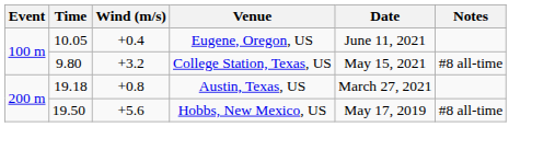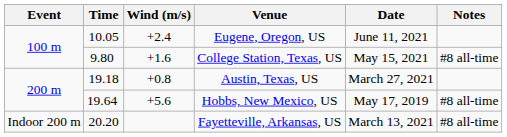Eugene, Oregon, US | Wind (m/s): +0.4 -> +2.4
College Station, Texas, US | Wind (m/s): +3.2 -> +1.6
Hobbs, New Mexico, US | Time: 19.50 -> 19.64
+ row: Indoor 200 m | 20.20 | Fayetteville, Arkansas, US | March 13, 2021 | #8 all-time
